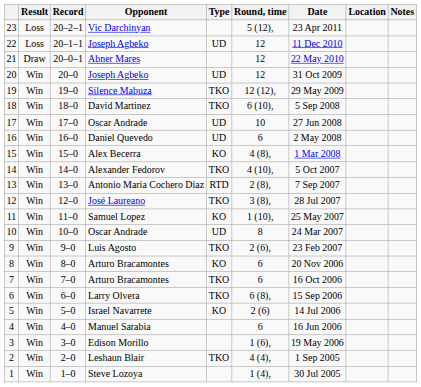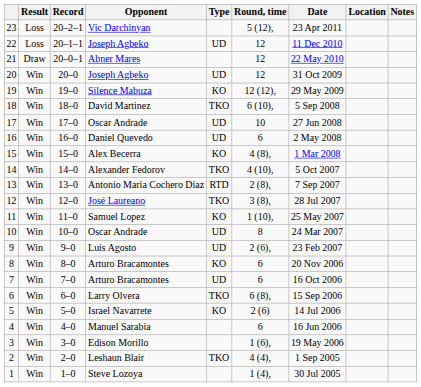19 | Type: TKO -> KO
9 | Type: TKO -> UD
7 | Type: TKO -> UD
